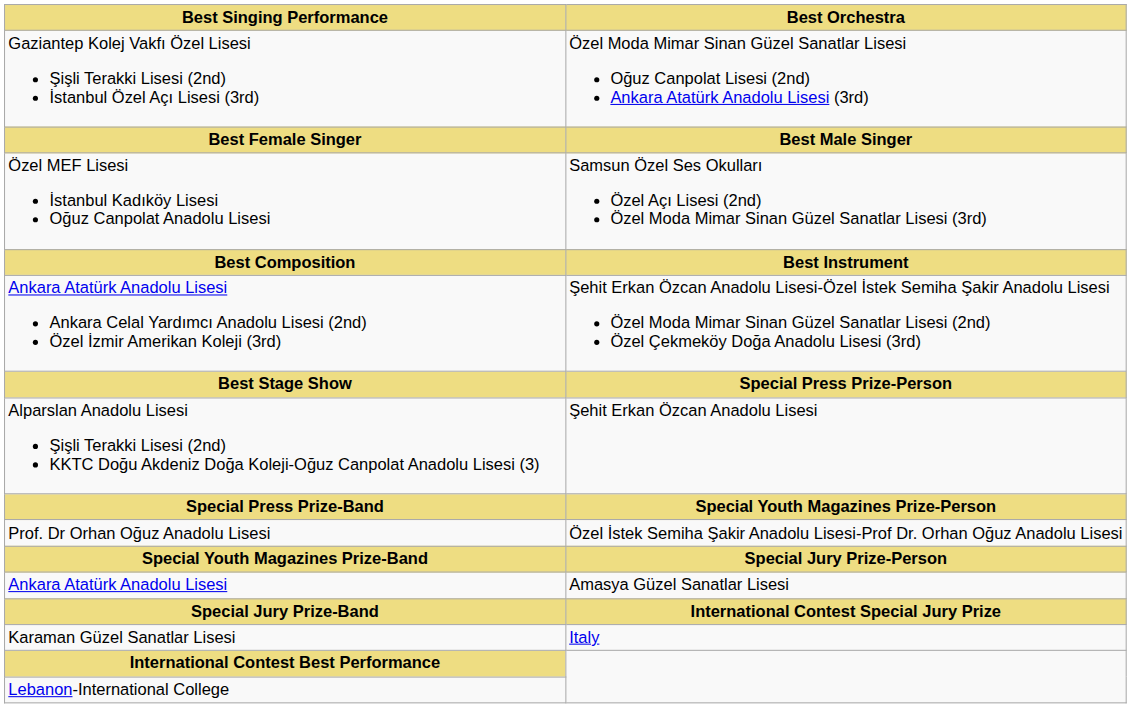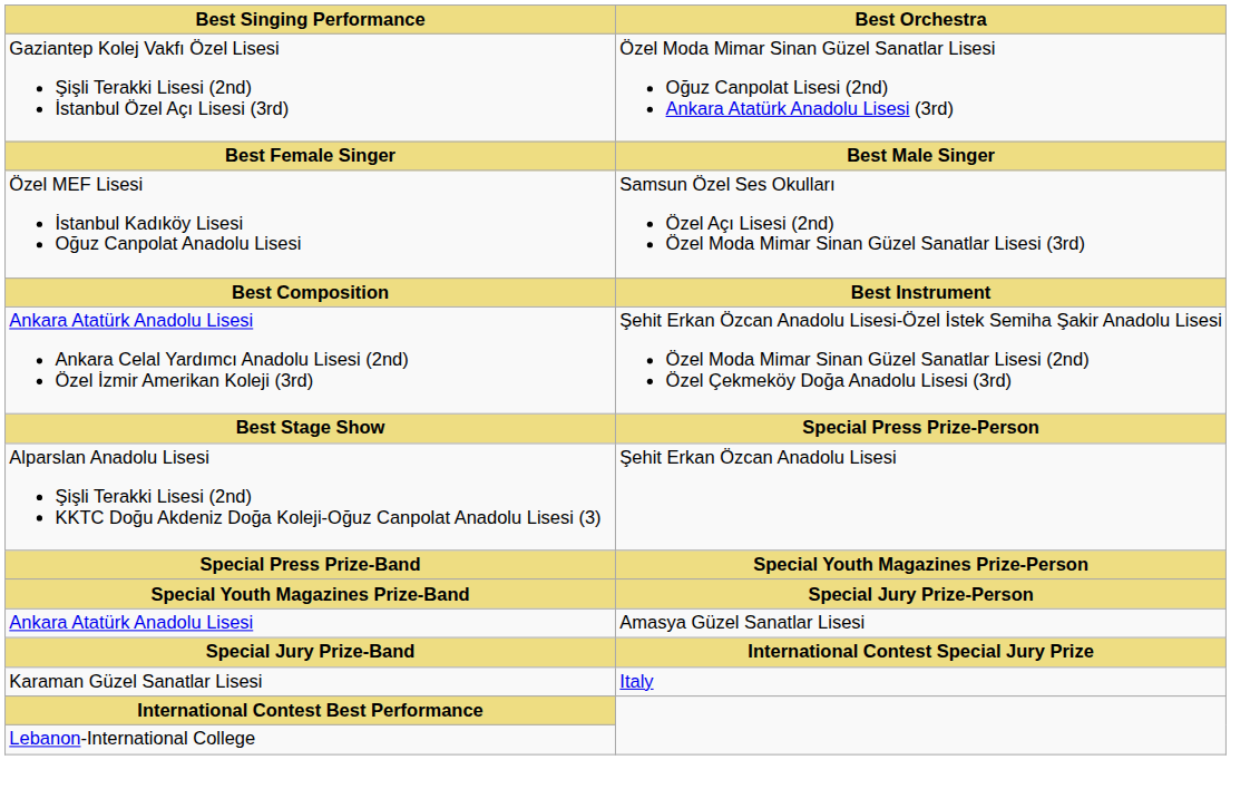- row: Prof. Dr Orhan Oğuz Anadolu Lisesi | Özel İstek Semiha Şakir Anadolu Lisesi-Prof Dr. Orhan Oğuz Anadolu Lisesi
